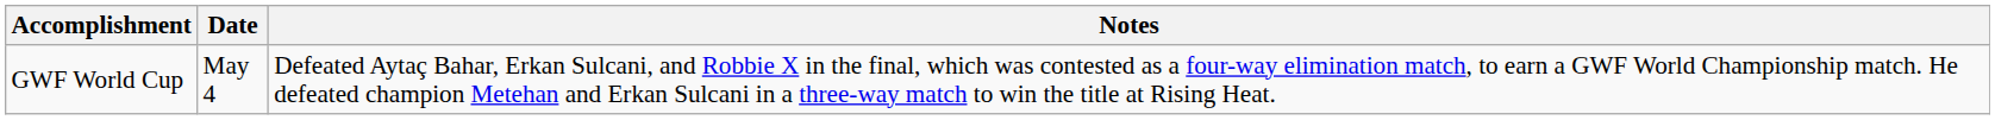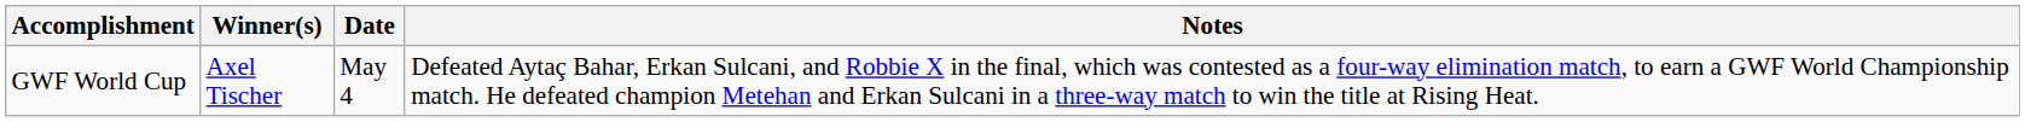+ column: Winner(s) | Axel Tischer
